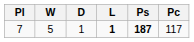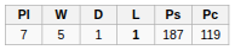7 | Ps: bold -> normal
7 | Pc: 117 -> 119
